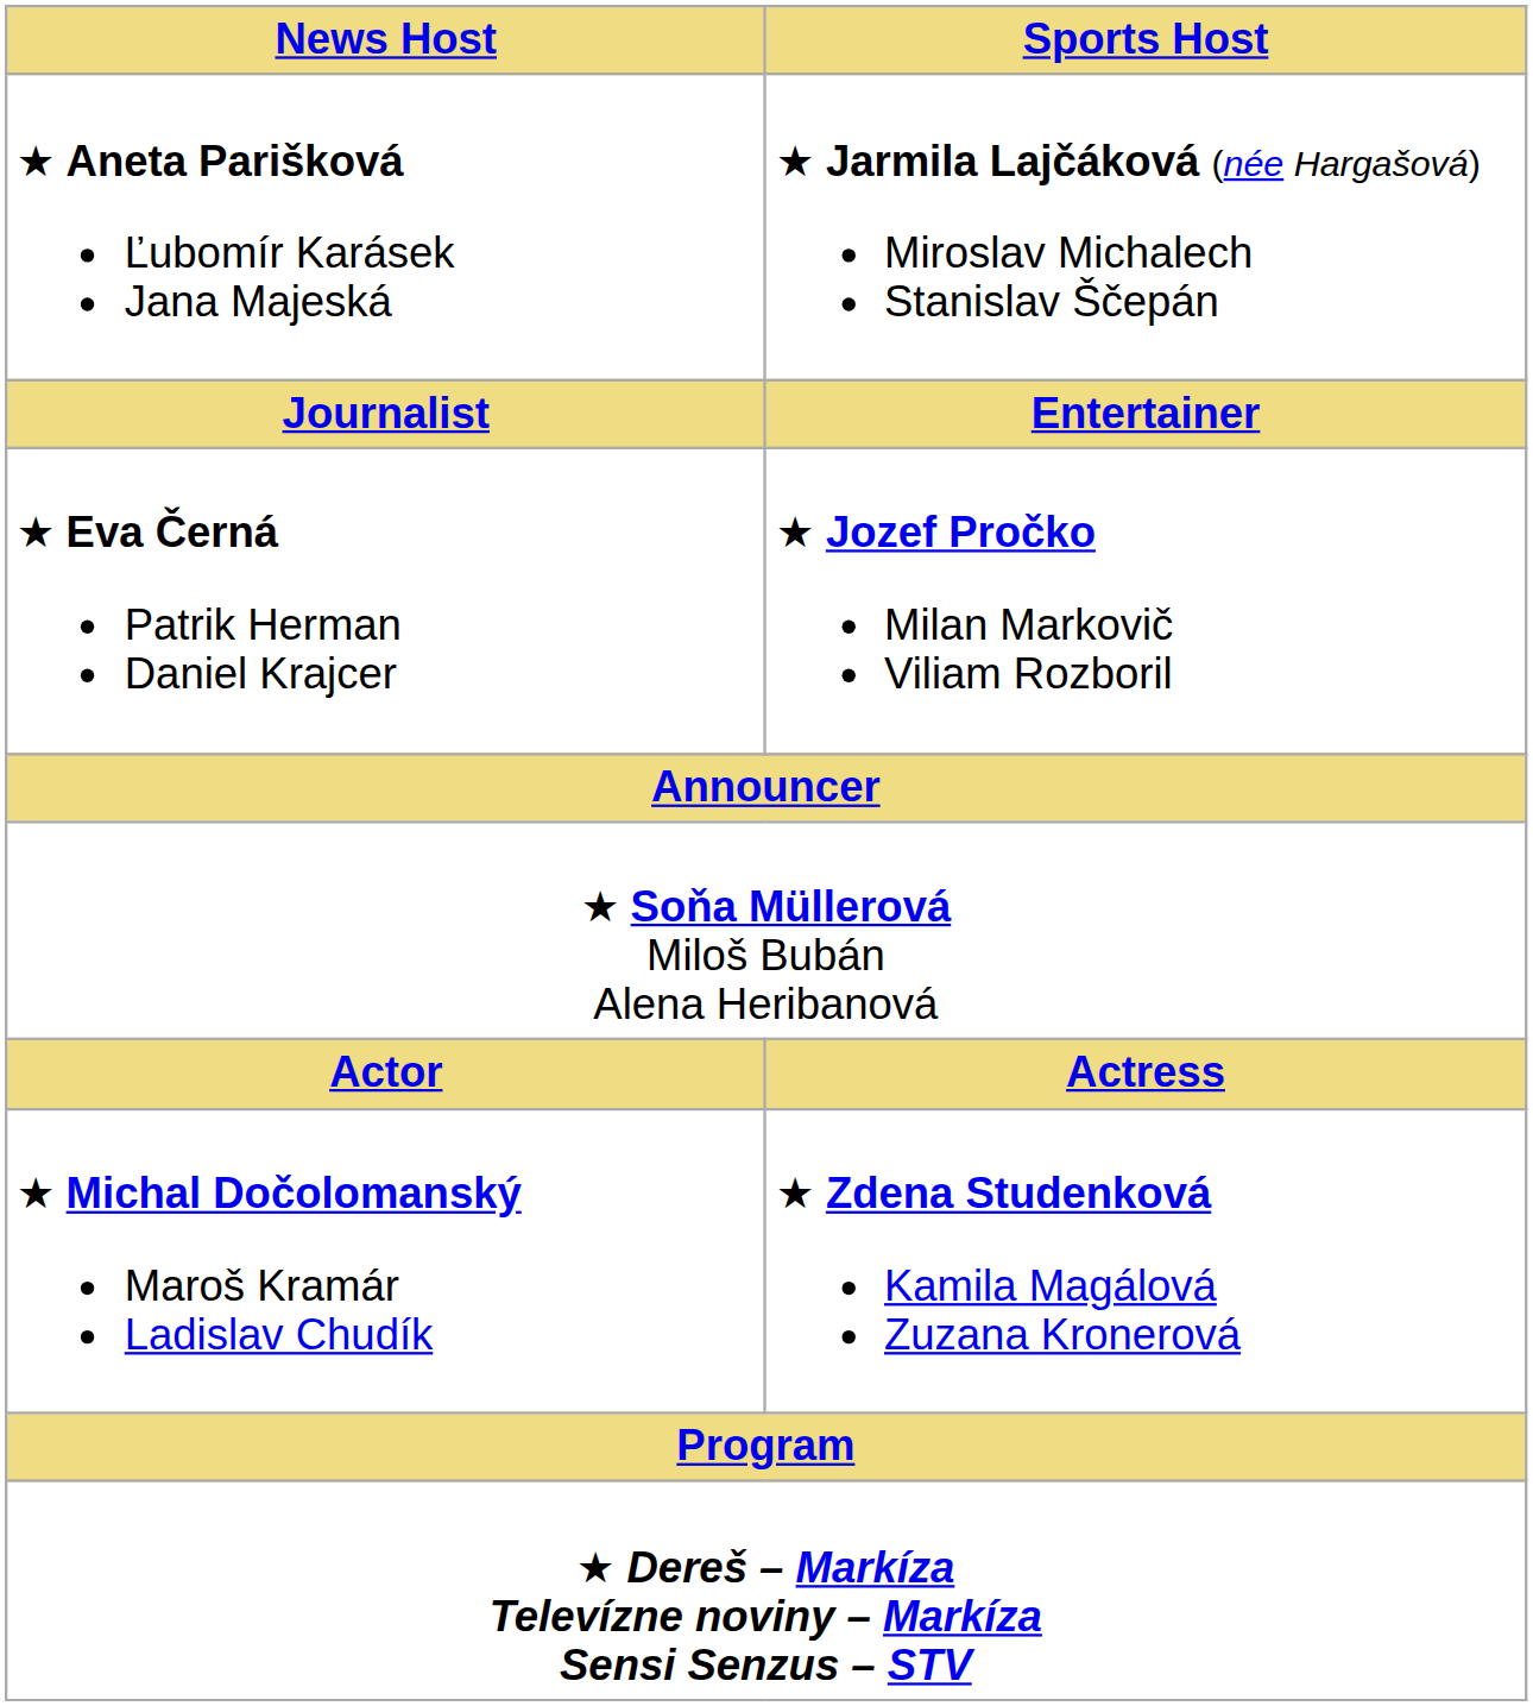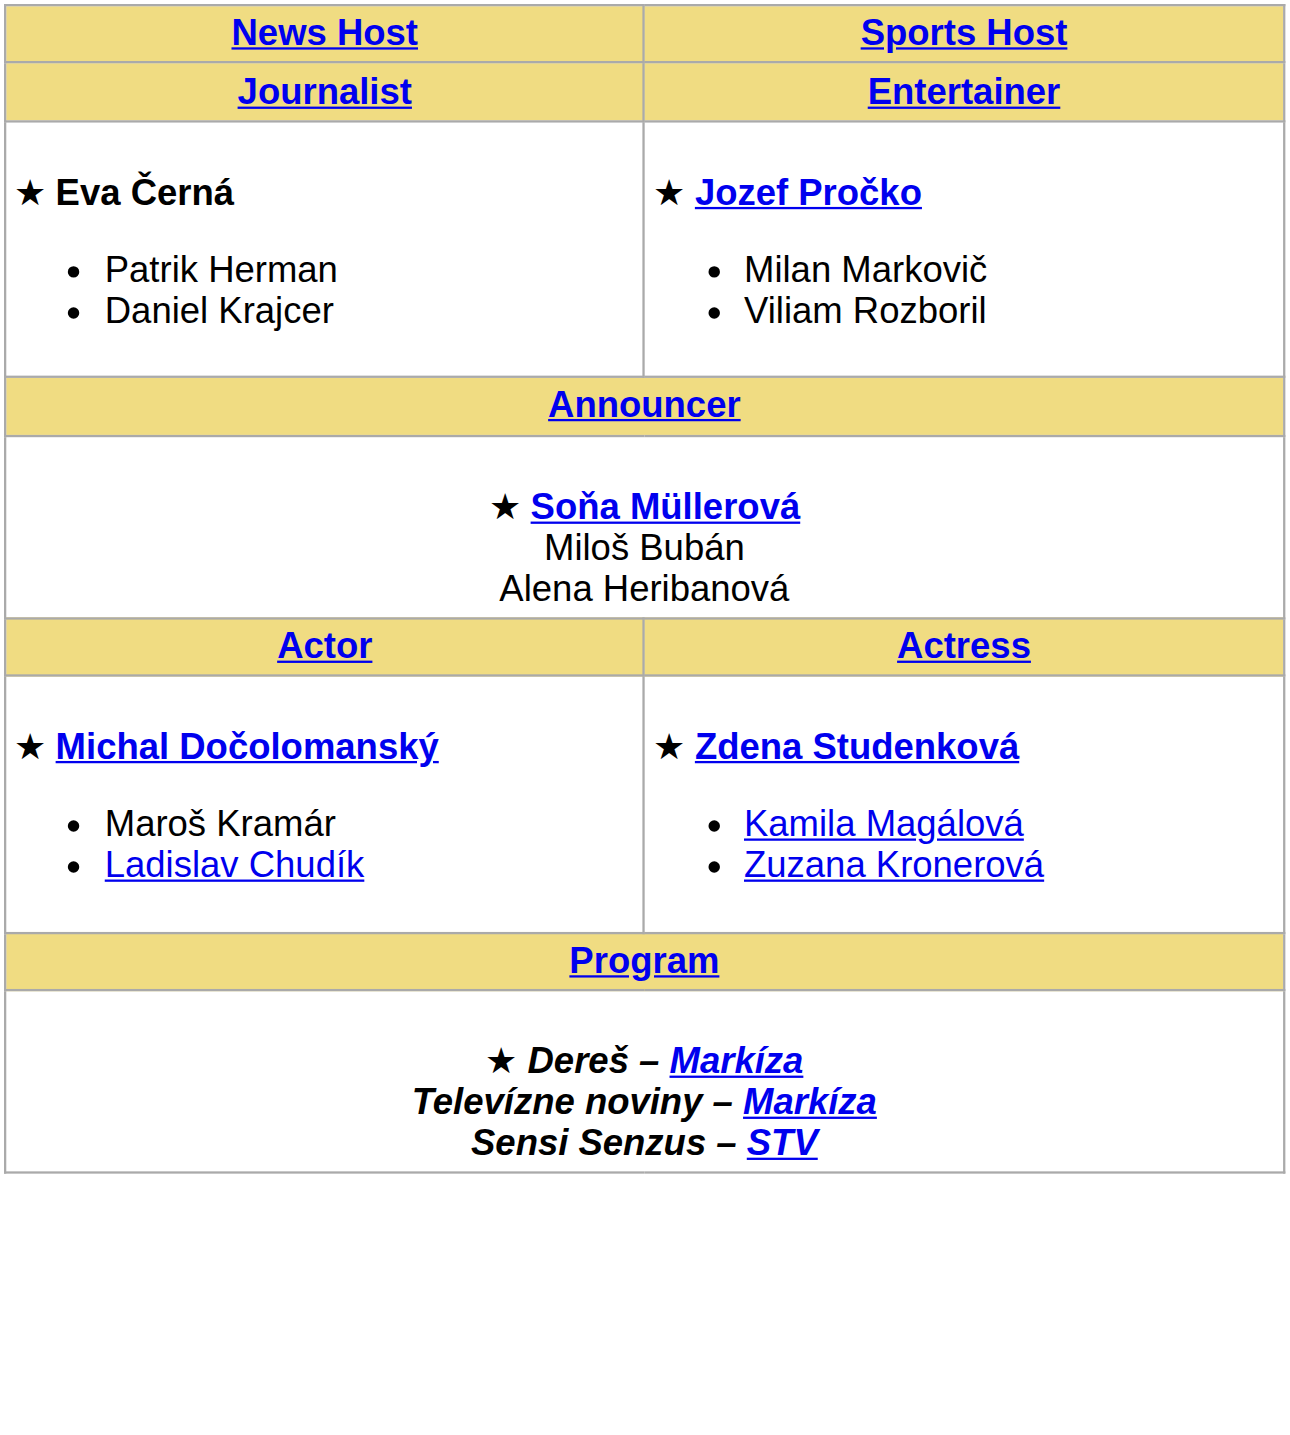- row: ★ Aneta Parišková Ľubomír Karásek Jana Majeská | ★ Jarmila Lajčáková (née Hargašová) Miroslav Michalech Stanislav Ščepán
